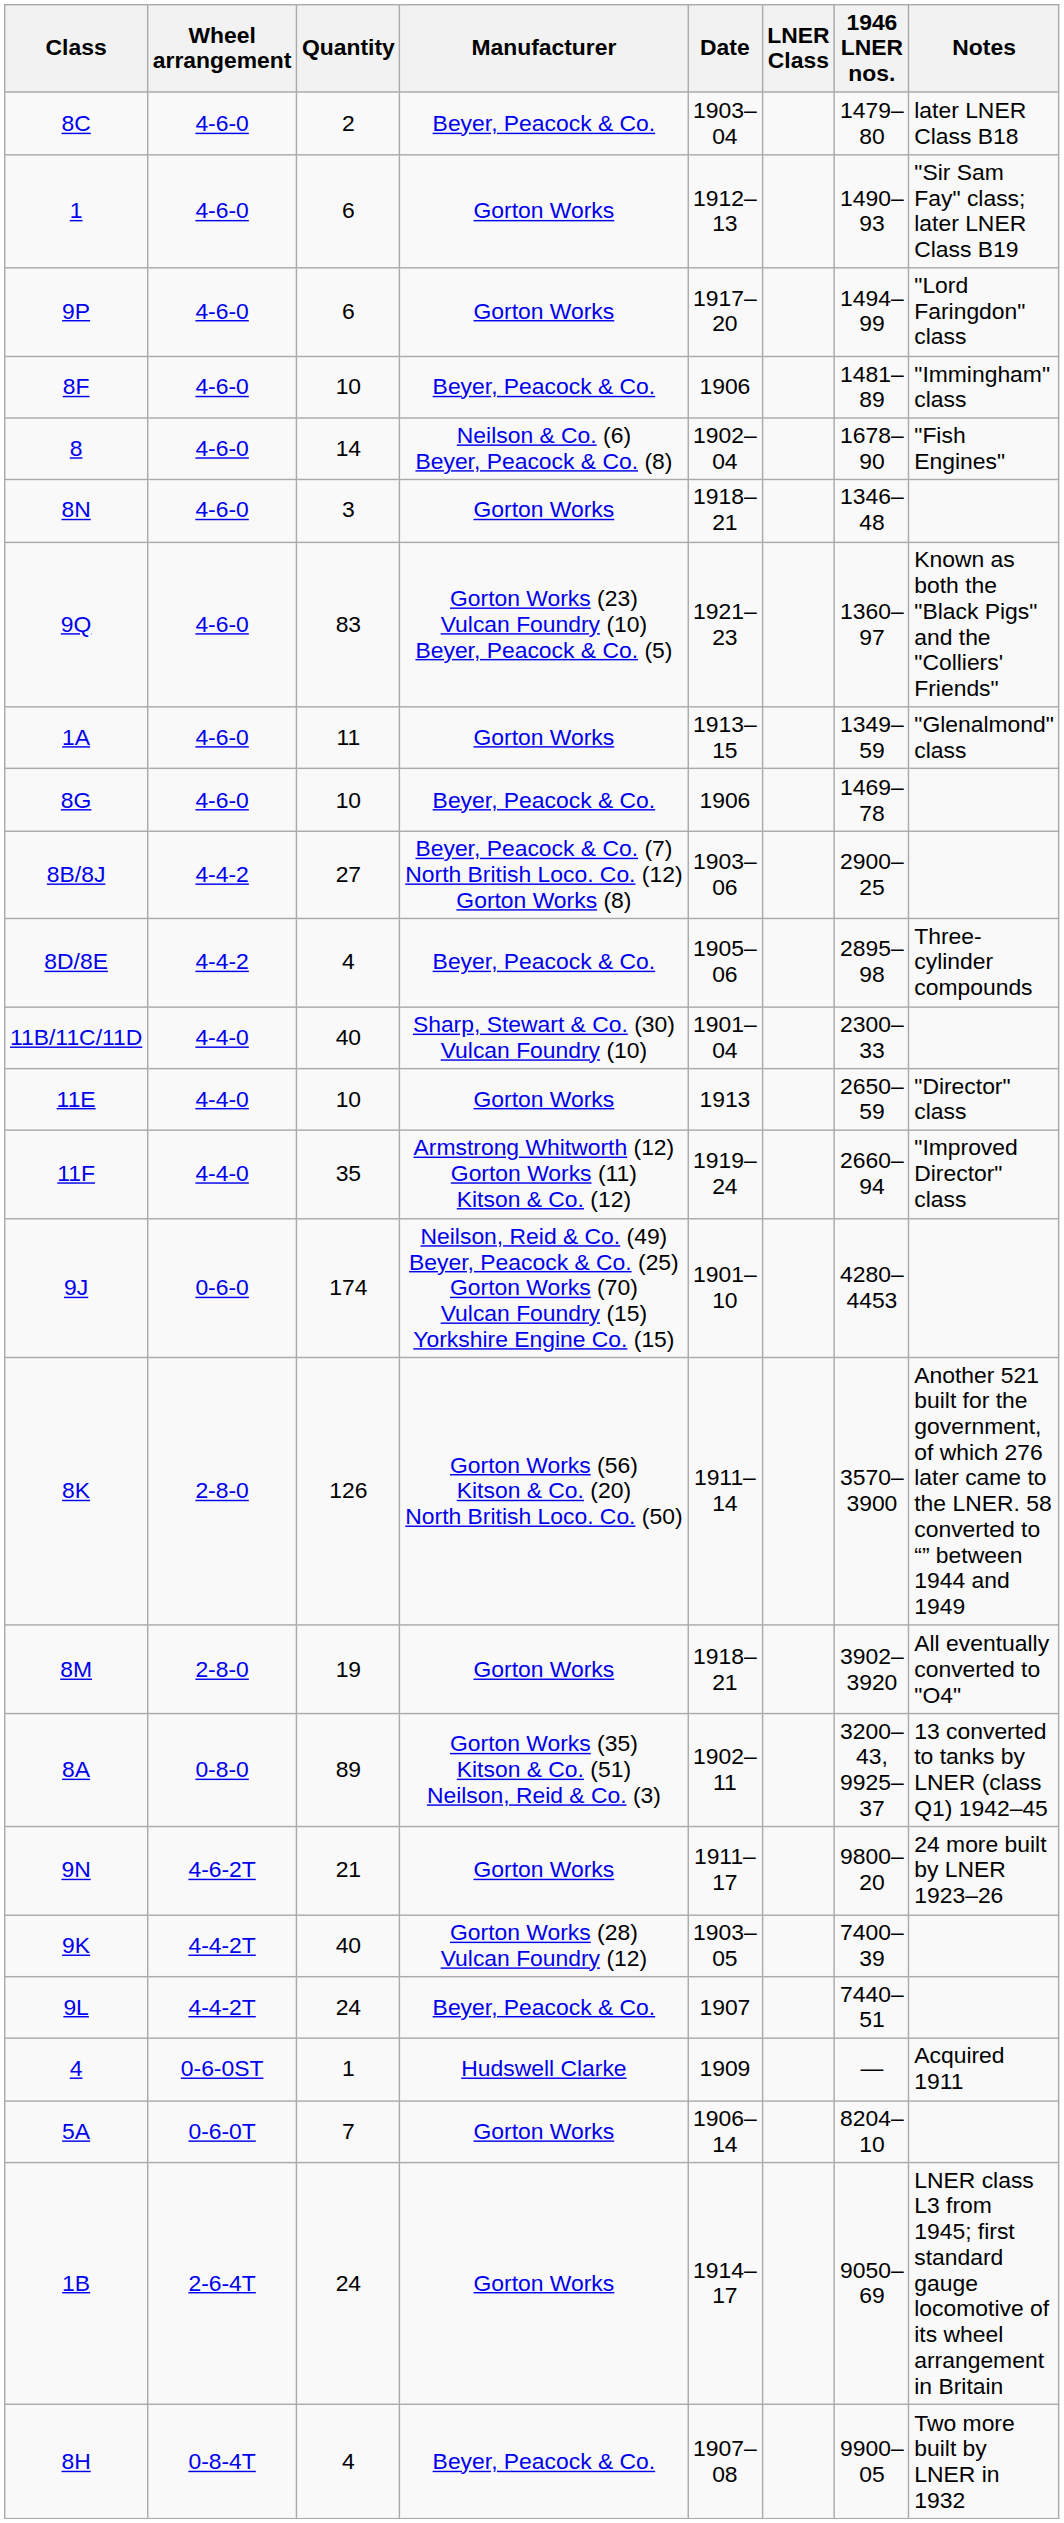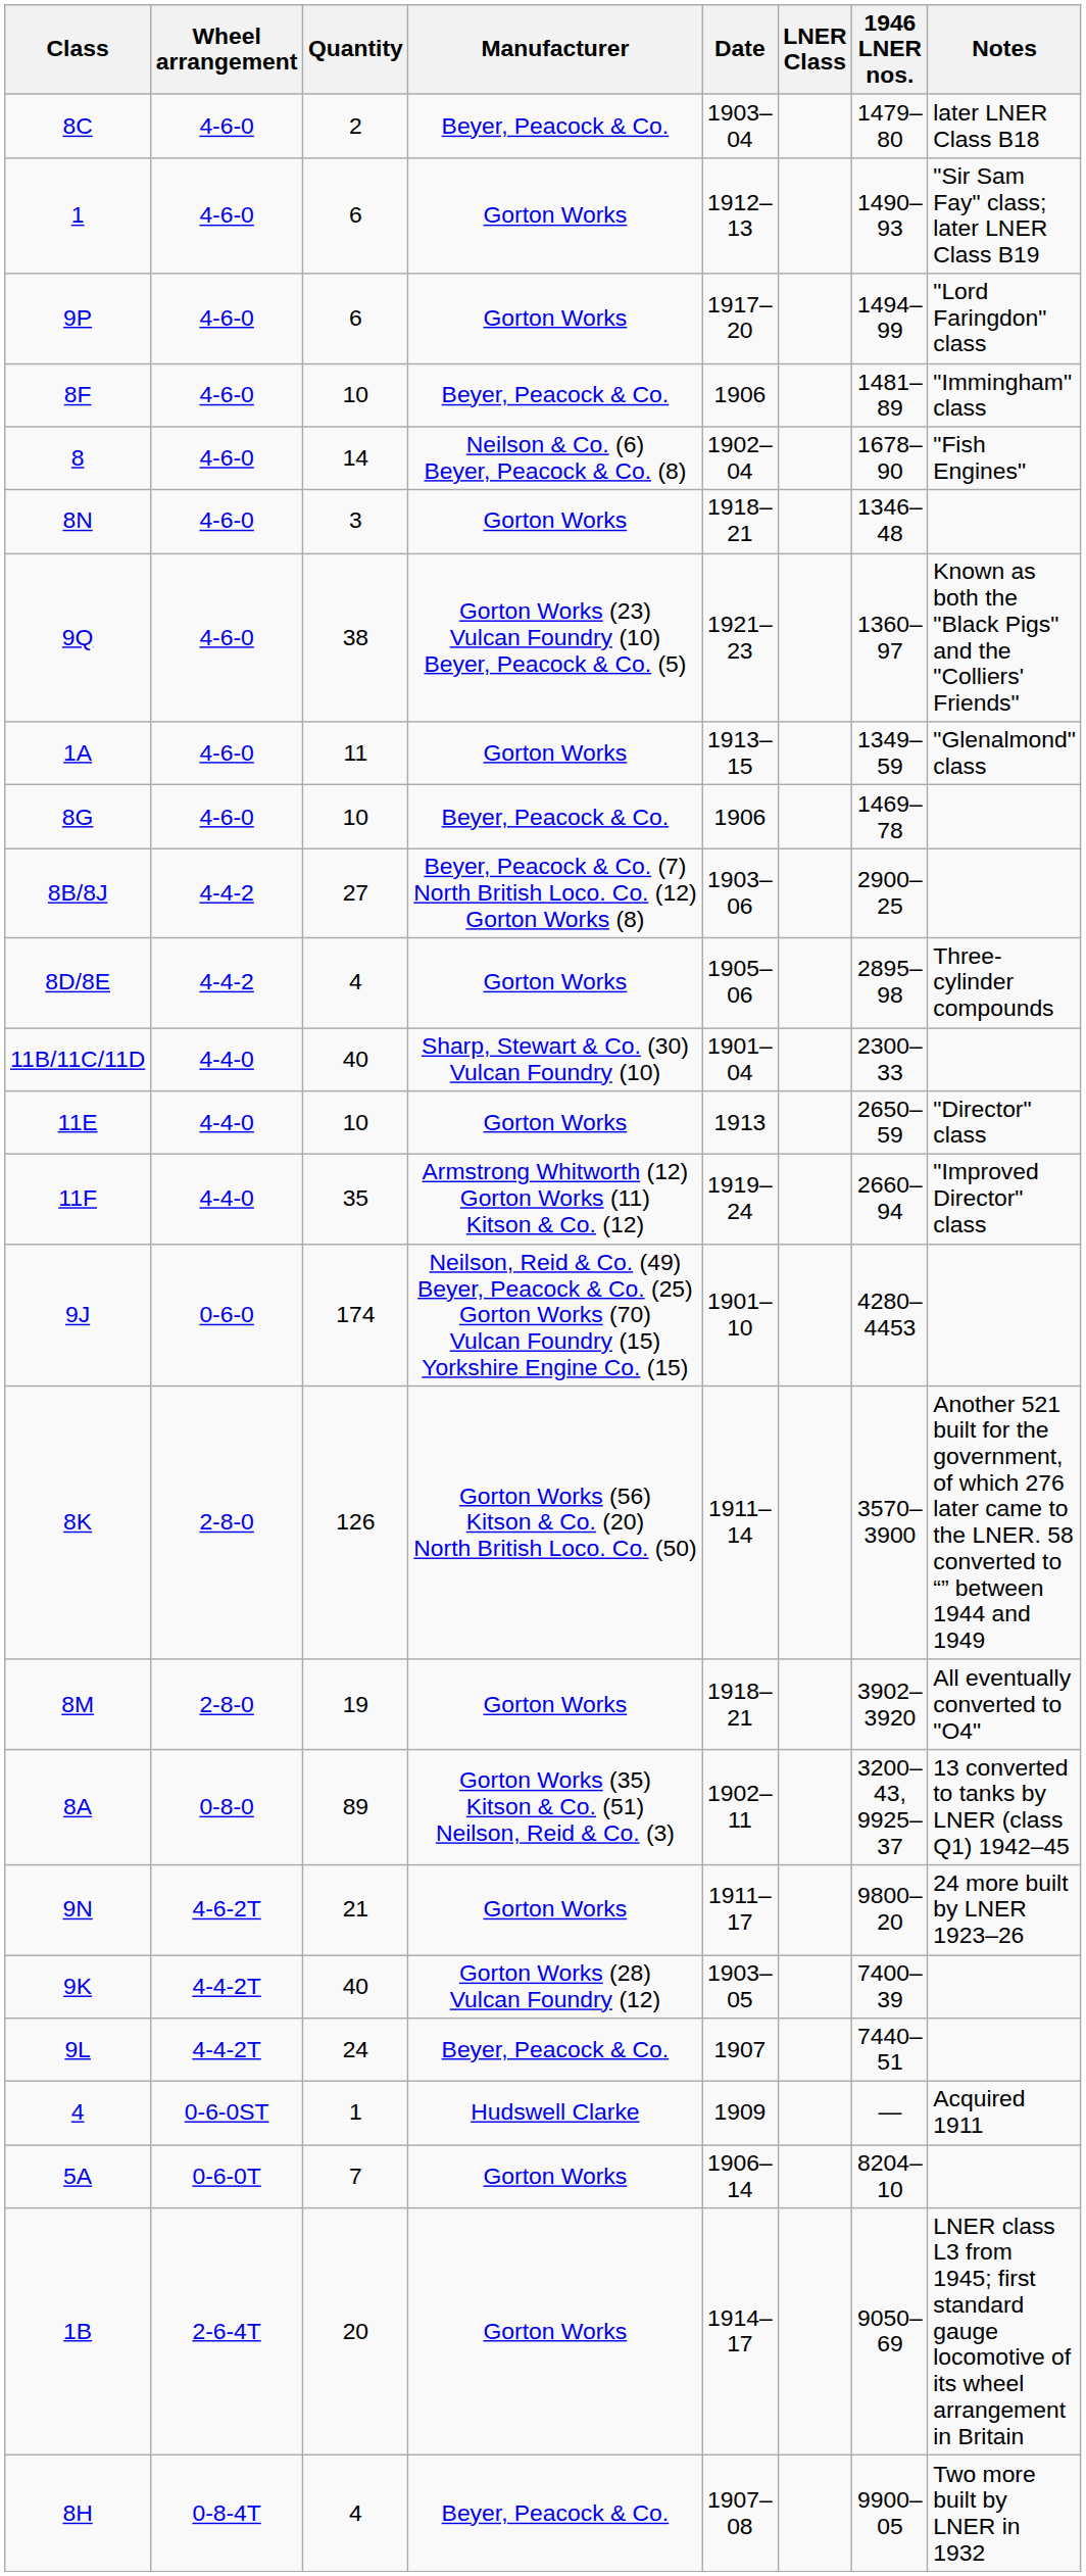9Q | Quantity: 83 -> 38
8D/8E | Manufacturer: Beyer, Peacock & Co. -> Gorton Works
1B | Quantity: 24 -> 20
